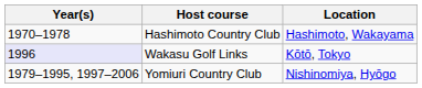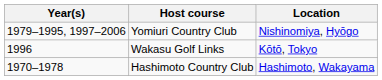rows swapped: Yomiuri Country Club <-> Hashimoto Country Club
Wakasu Golf Links | Year(s): lavender background -> no background
